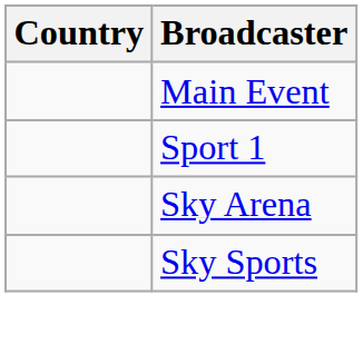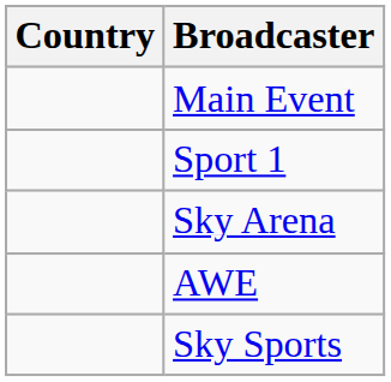+ row: AWE
